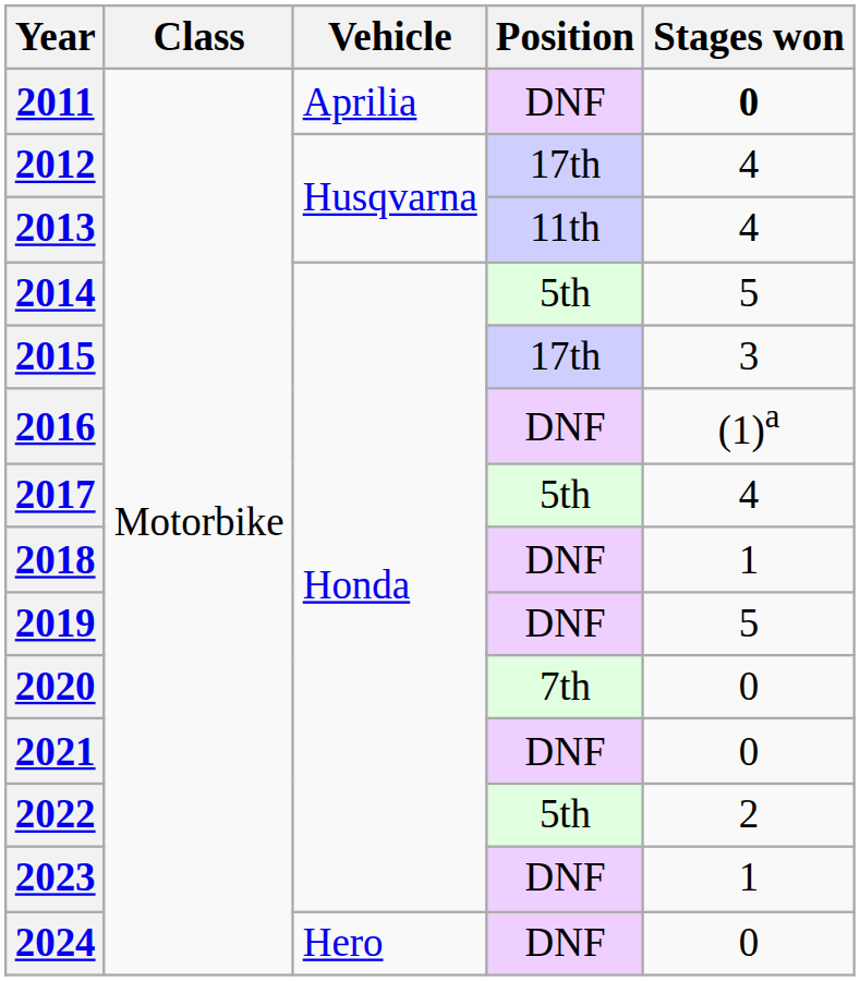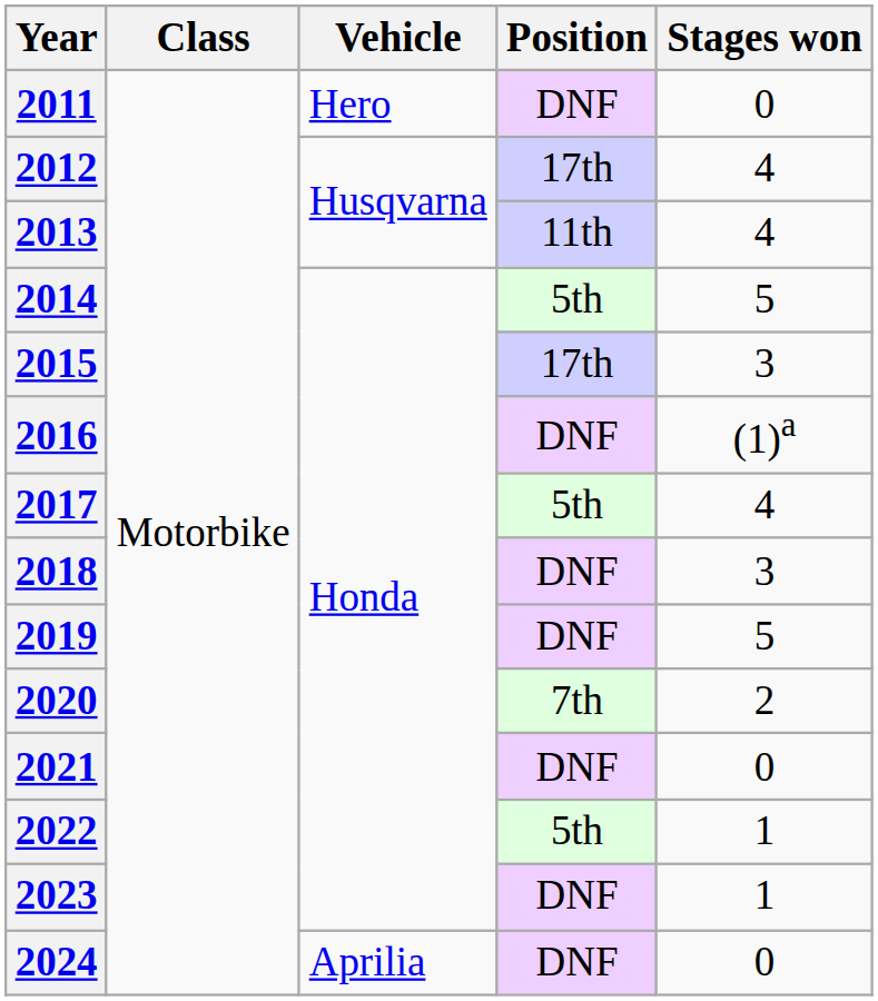2011 | Vehicle: Aprilia -> Hero
2011 | Stages won: bold -> normal
2018 | Stages won: 1 -> 3
2020 | Stages won: 0 -> 2
2022 | Stages won: 2 -> 1
2024 | Vehicle: Hero -> Aprilia
